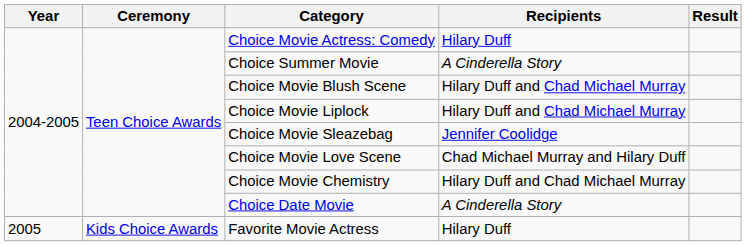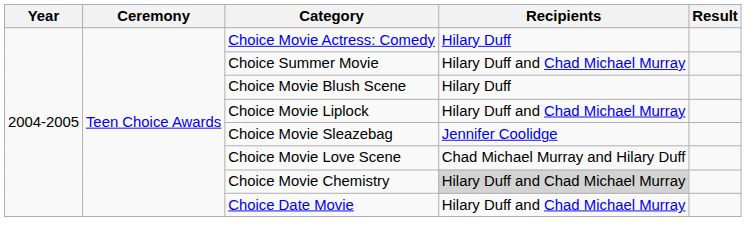Choice Summer Movie | Recipients: A Cinderella Story -> Hilary Duff and Chad Michael Murray
Choice Movie Blush Scene | Recipients: Hilary Duff and Chad Michael Murray -> Hilary Duff
Choice Movie Chemistry | Recipients: no background -> lightgrey background
Choice Date Movie | Recipients: A Cinderella Story -> Hilary Duff and Chad Michael Murray
- row: 2005 | Kids Choice Awards | Favorite Movie Actress | Hilary Duff
